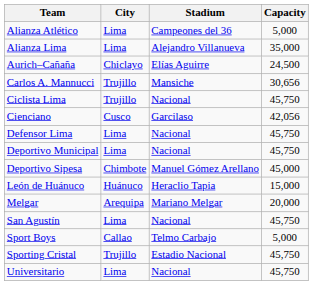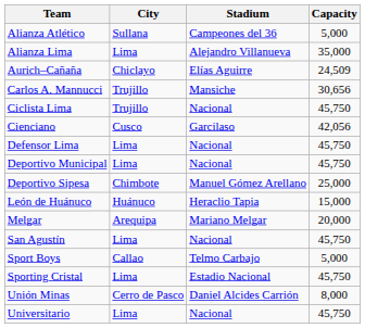Alianza Atlético | City: Lima -> Sullana
Aurich–Cañaña | Capacity: 24,500 -> 24,509
Deportivo Sipesa | Capacity: 45,000 -> 25,000
Sporting Cristal | City: Trujillo -> Lima
+ row: Unión Minas | Cerro de Pasco | Daniel Alcides Carrión | 8,000
